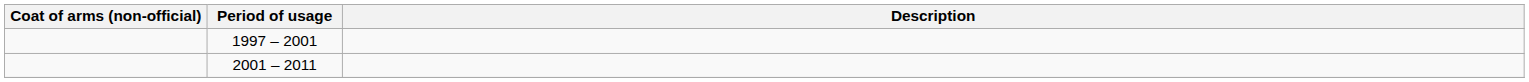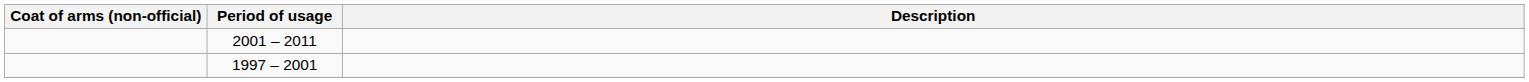rows swapped: 1997 – 2001 <-> 2001 – 2011
